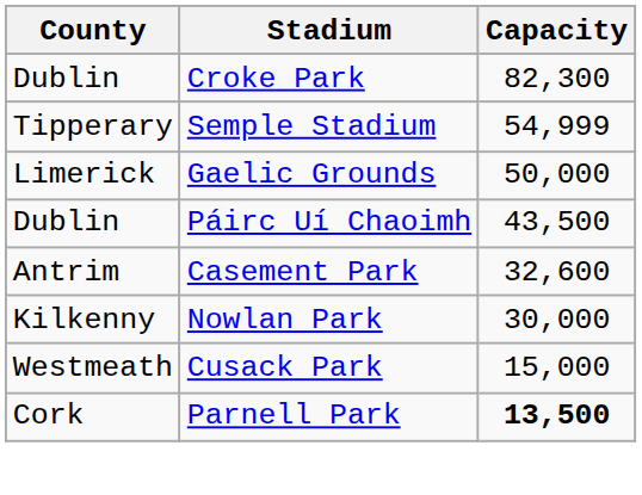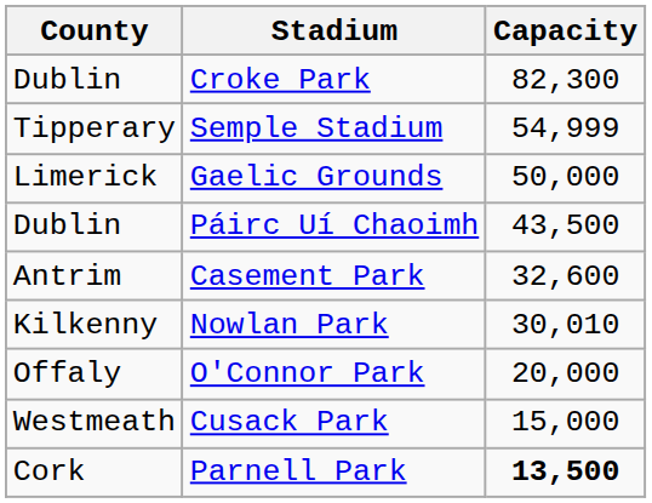Nowlan Park | Capacity: 30,000 -> 30,010
+ row: Offaly | O'Connor Park | 20,000
